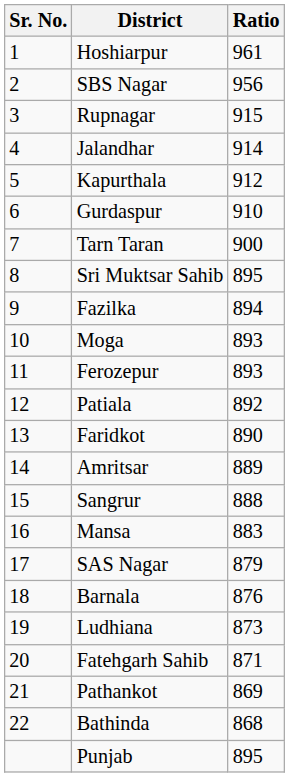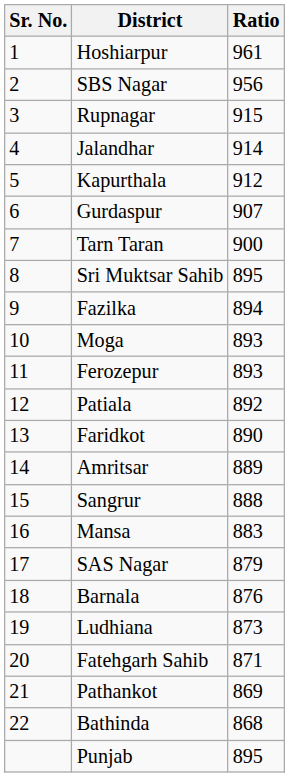Gurdaspur | Ratio: 910 -> 907
